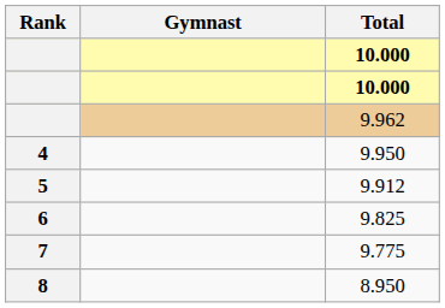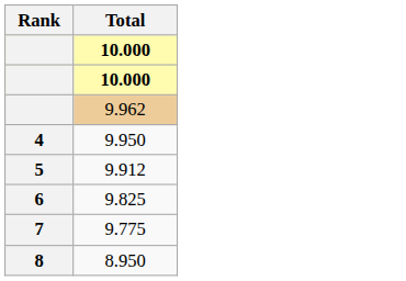- column: Gymnast
